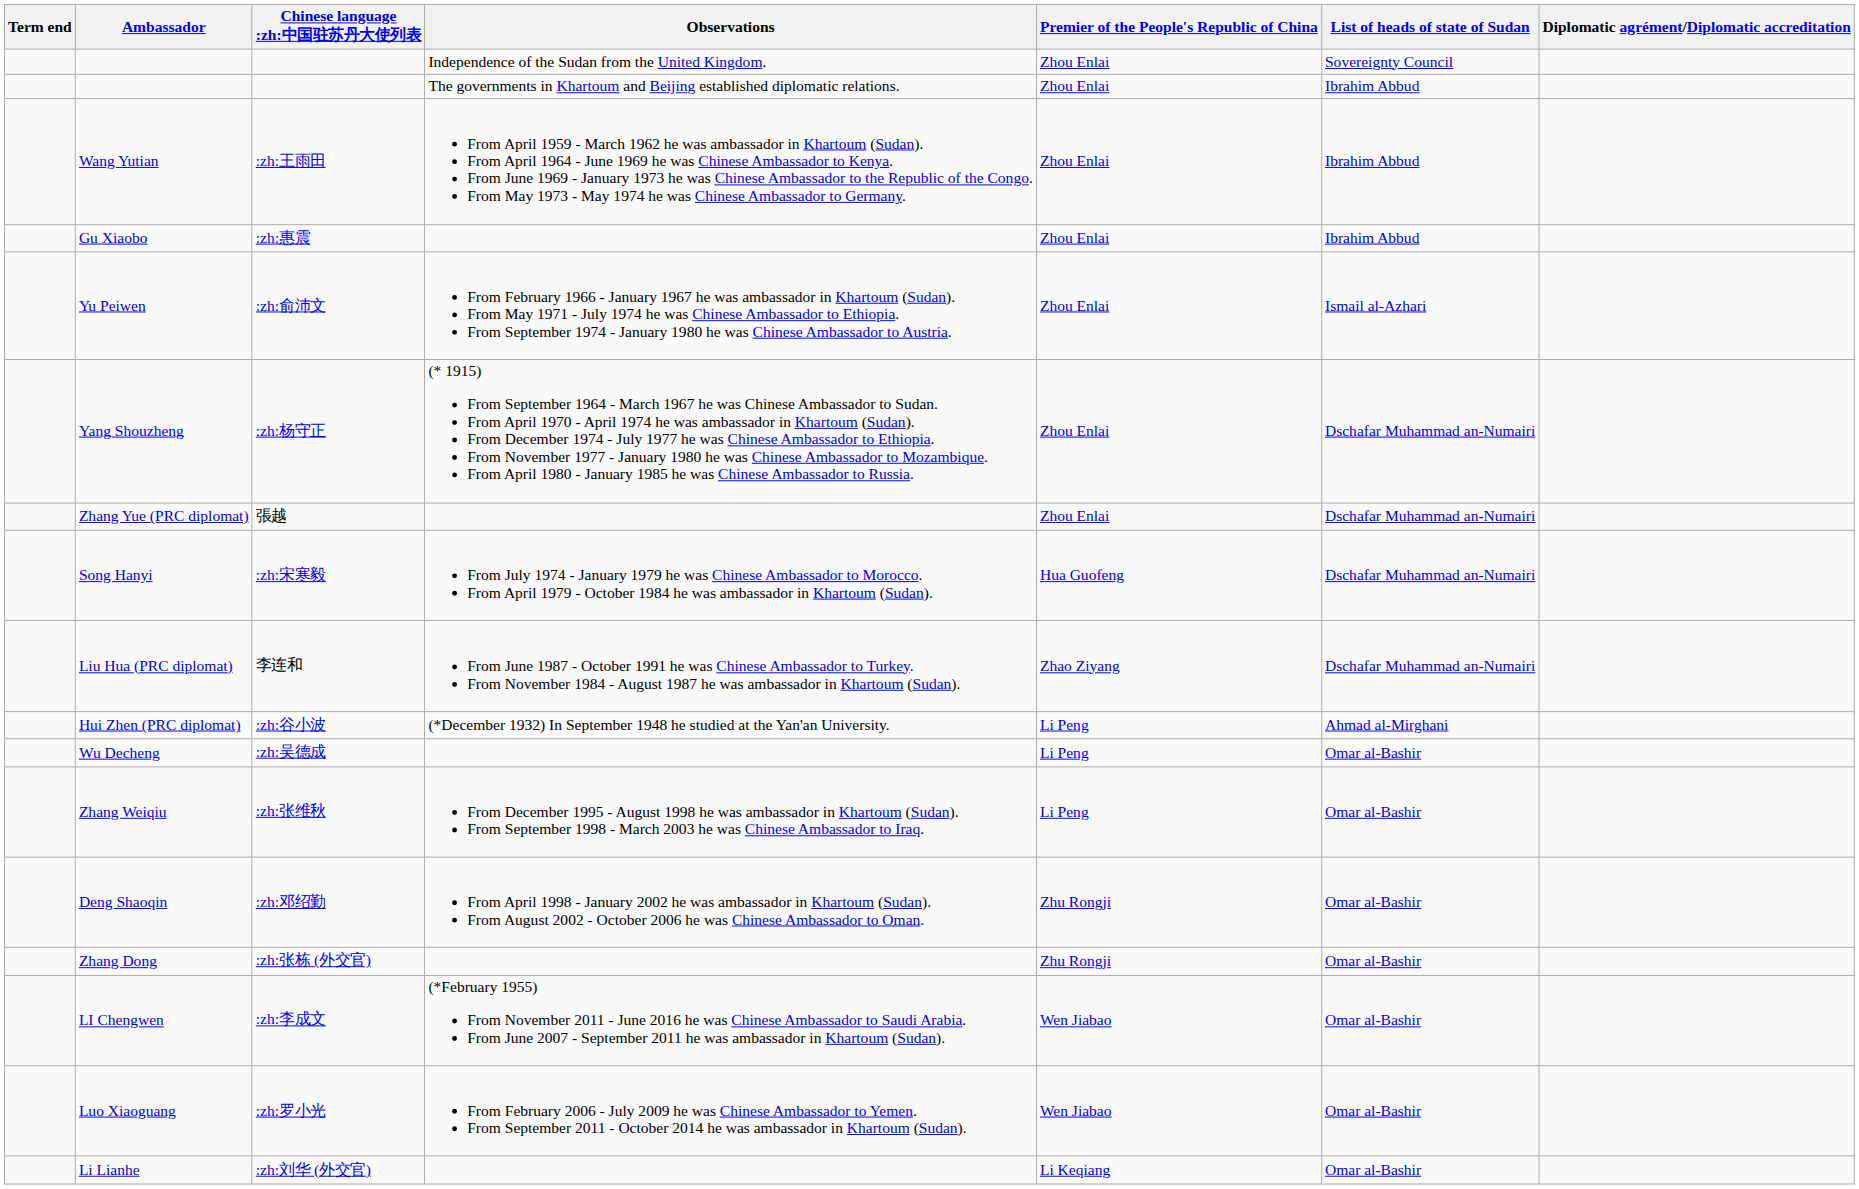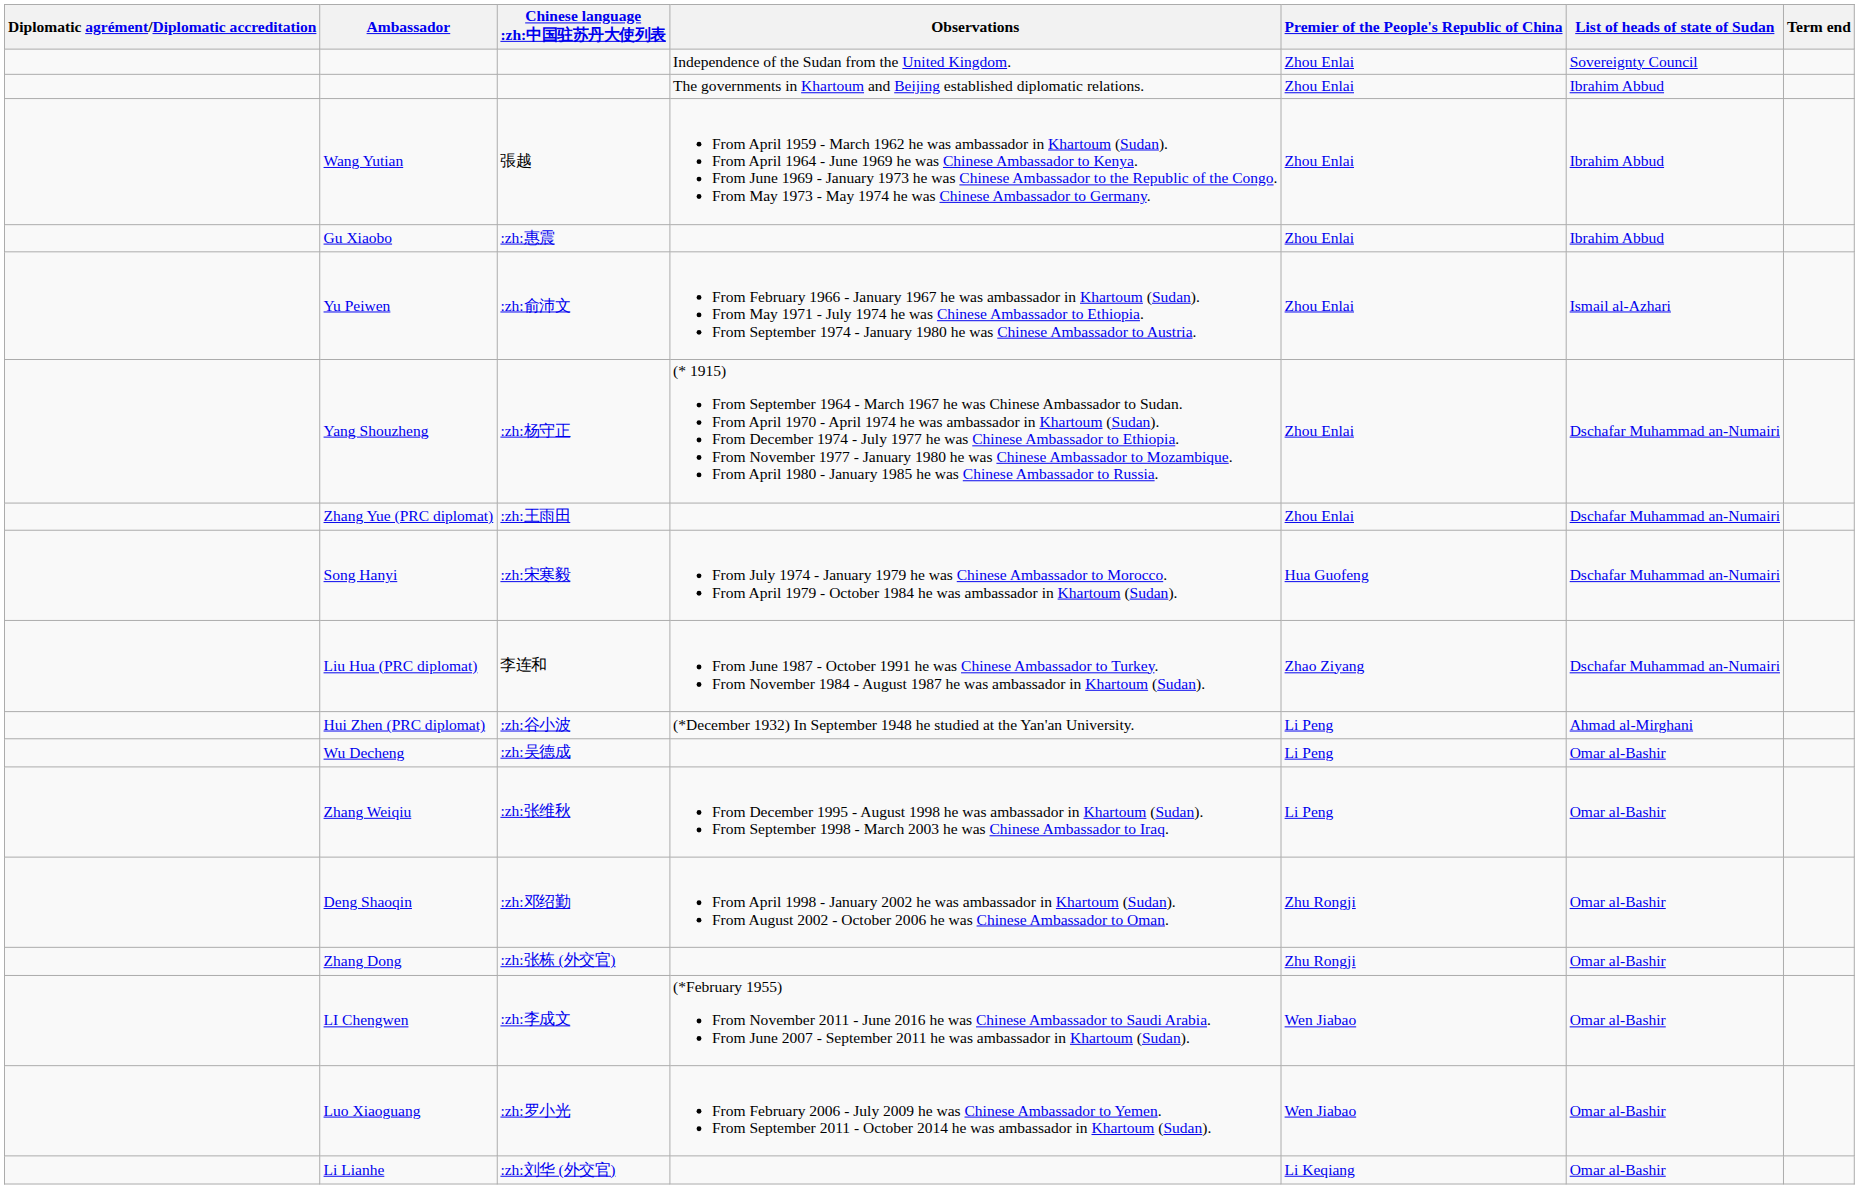columns swapped: Diplomatic agrément/Diplomatic accreditation <-> Term end
Wang Yutian | Chinese language :zh:中国驻苏丹大使列表: :zh:王雨田 -> 張越
Zhang Yue (PRC diplomat) | Chinese language :zh:中国驻苏丹大使列表: 張越 -> :zh:王雨田
